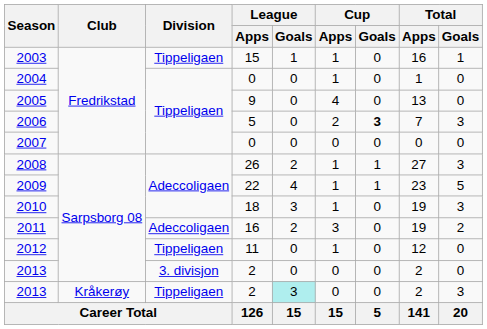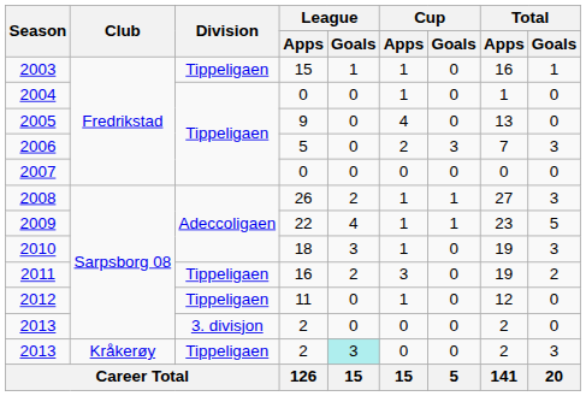2006 | Cup / Goals: bold -> normal
2011 | Division: Adeccoligaen -> Tippeligaen
